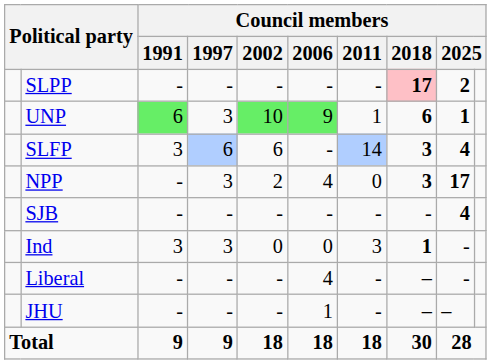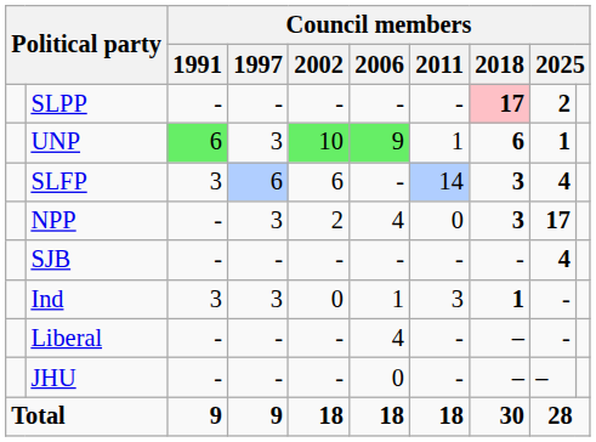Ind | Council members / 2006: 0 -> 1
JHU | Council members / 2006: 1 -> 0
